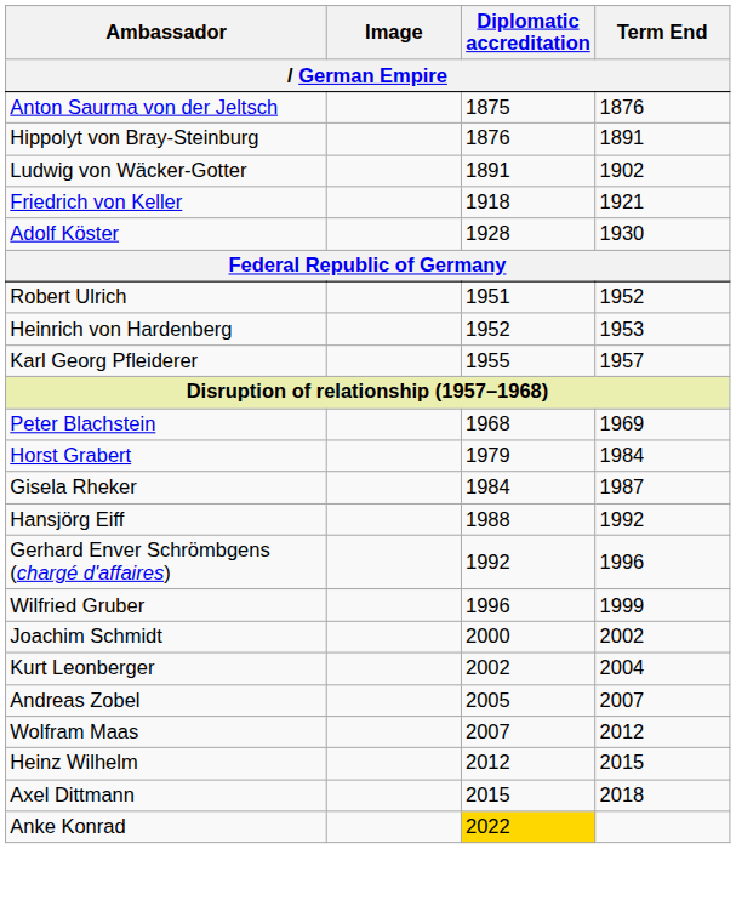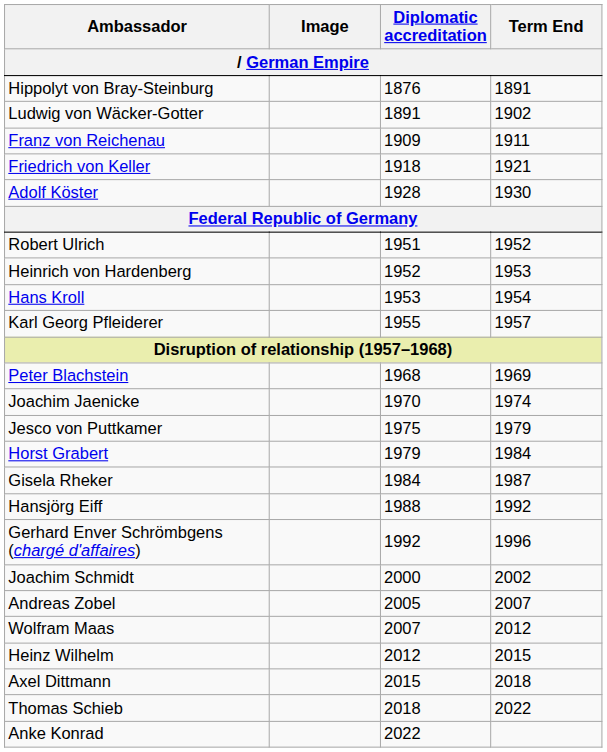- row: Anton Saurma von der Jeltsch | 1875 | 1876
+ row: Franz von Reichenau | 1909 | 1911
+ row: Hans Kroll | 1953 | 1954
+ row: Joachim Jaenicke | 1970 | 1974
+ row: Jesco von Puttkamer | 1975 | 1979
- row: Wilfried Gruber | 1996 | 1999
- row: Kurt Leonberger | 2002 | 2004
+ row: Thomas Schieb | 2018 | 2022
Anke Konrad | Diplomatic accreditation: gold background -> no background
